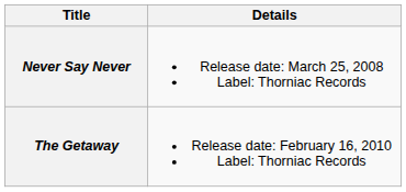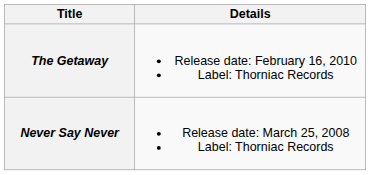rows swapped: Never Say Never <-> The Getaway
